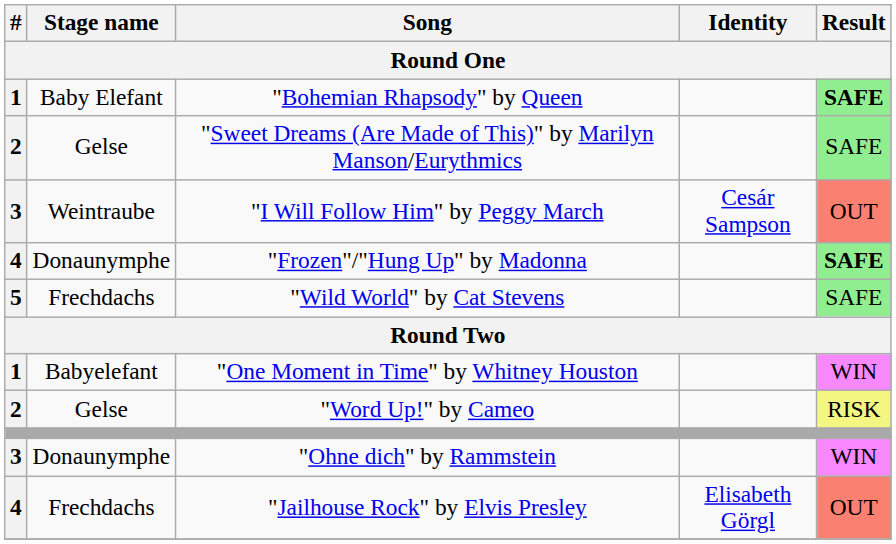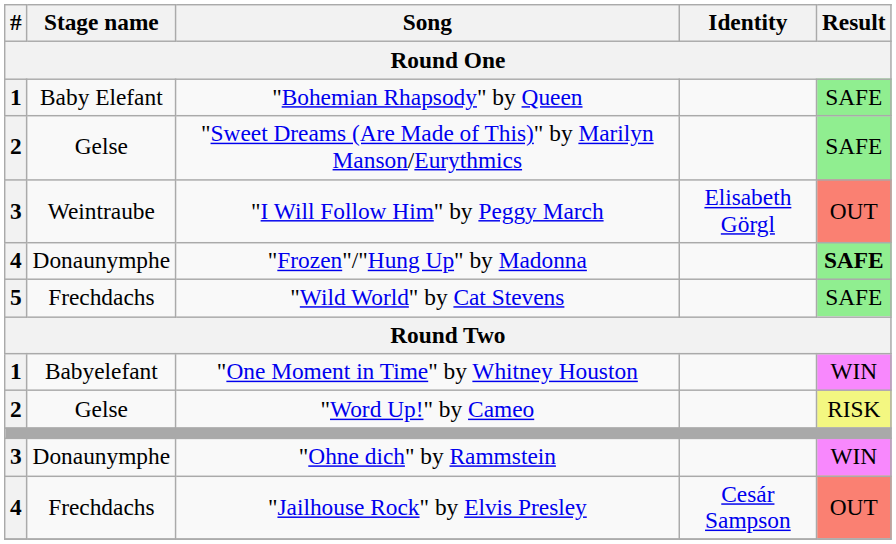"Bohemian Rhapsody" by Queen | Result: bold -> normal
"I Will Follow Him" by Peggy March | Identity: Cesár Sampson -> Elisabeth Görgl
"Jailhouse Rock" by Elvis Presley | Identity: Elisabeth Görgl -> Cesár Sampson
